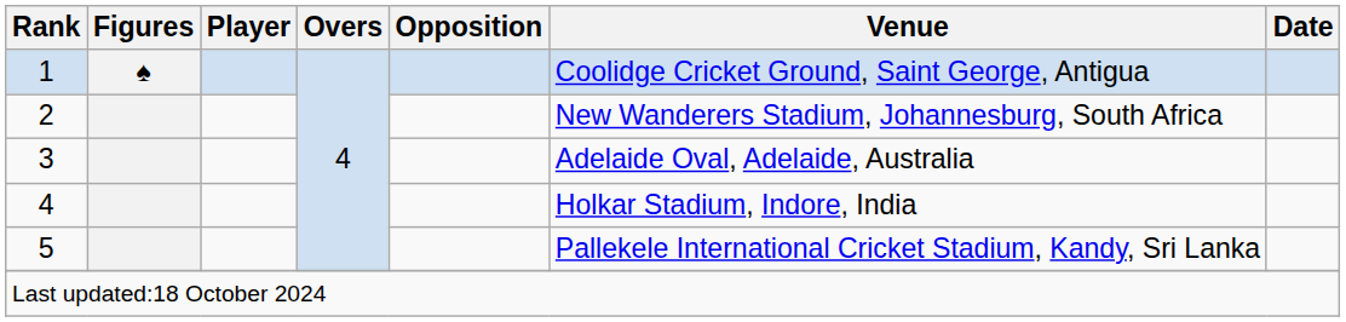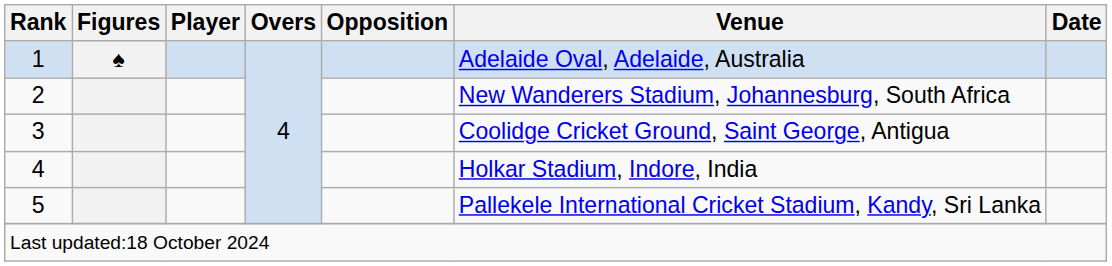1 | Venue: Coolidge Cricket Ground, Saint George, Antigua -> Adelaide Oval, Adelaide, Australia
3 | Venue: Adelaide Oval, Adelaide, Australia -> Coolidge Cricket Ground, Saint George, Antigua
